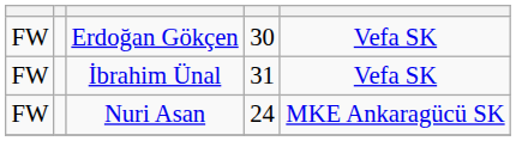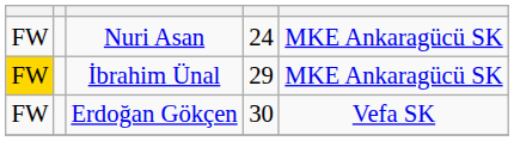rows swapped: Nuri Asan <-> Erdoğan Gökçen
İbrahim Ünal | column 1: no background -> gold background
İbrahim Ünal | column 4: 31 -> 29
İbrahim Ünal | column 5: Vefa SK -> MKE Ankaragücü SK
